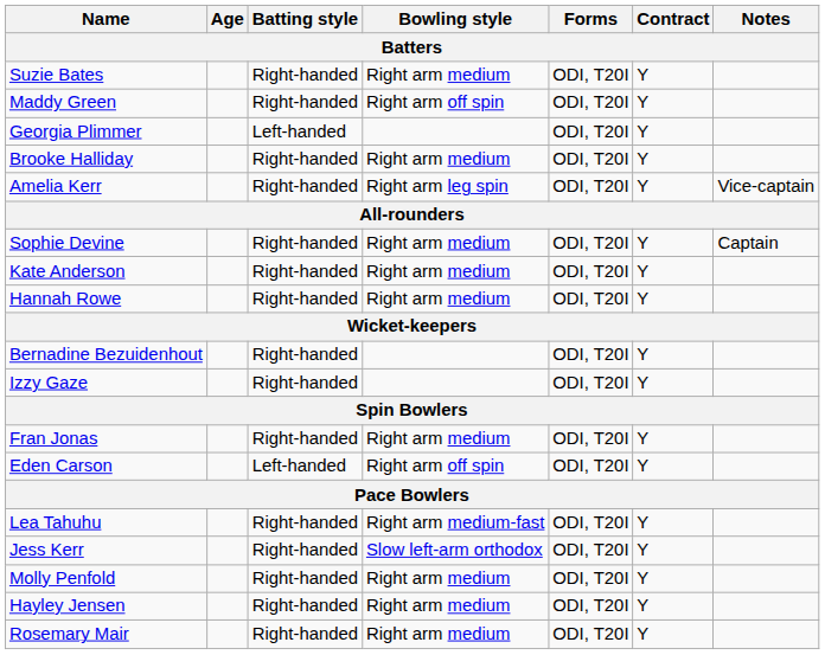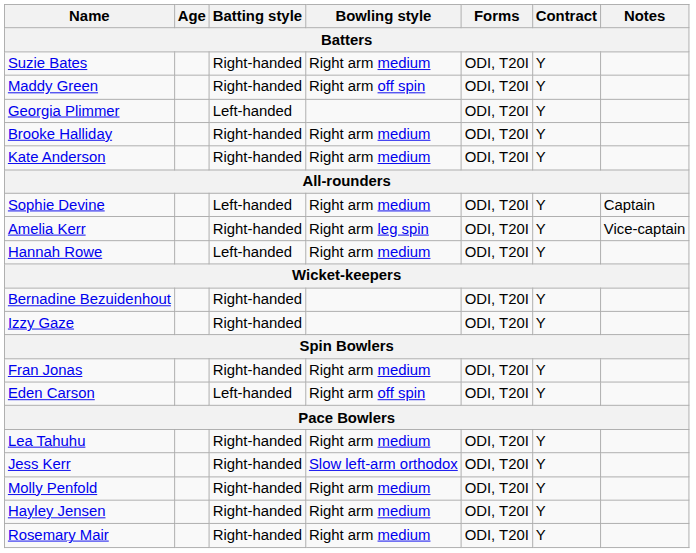rows swapped: Kate Anderson <-> Amelia Kerr
Sophie Devine | Batting style: Right-handed -> Left-handed
Hannah Rowe | Batting style: Right-handed -> Left-handed
Lea Tahuhu | Bowling style: Right arm medium-fast -> Right arm medium
